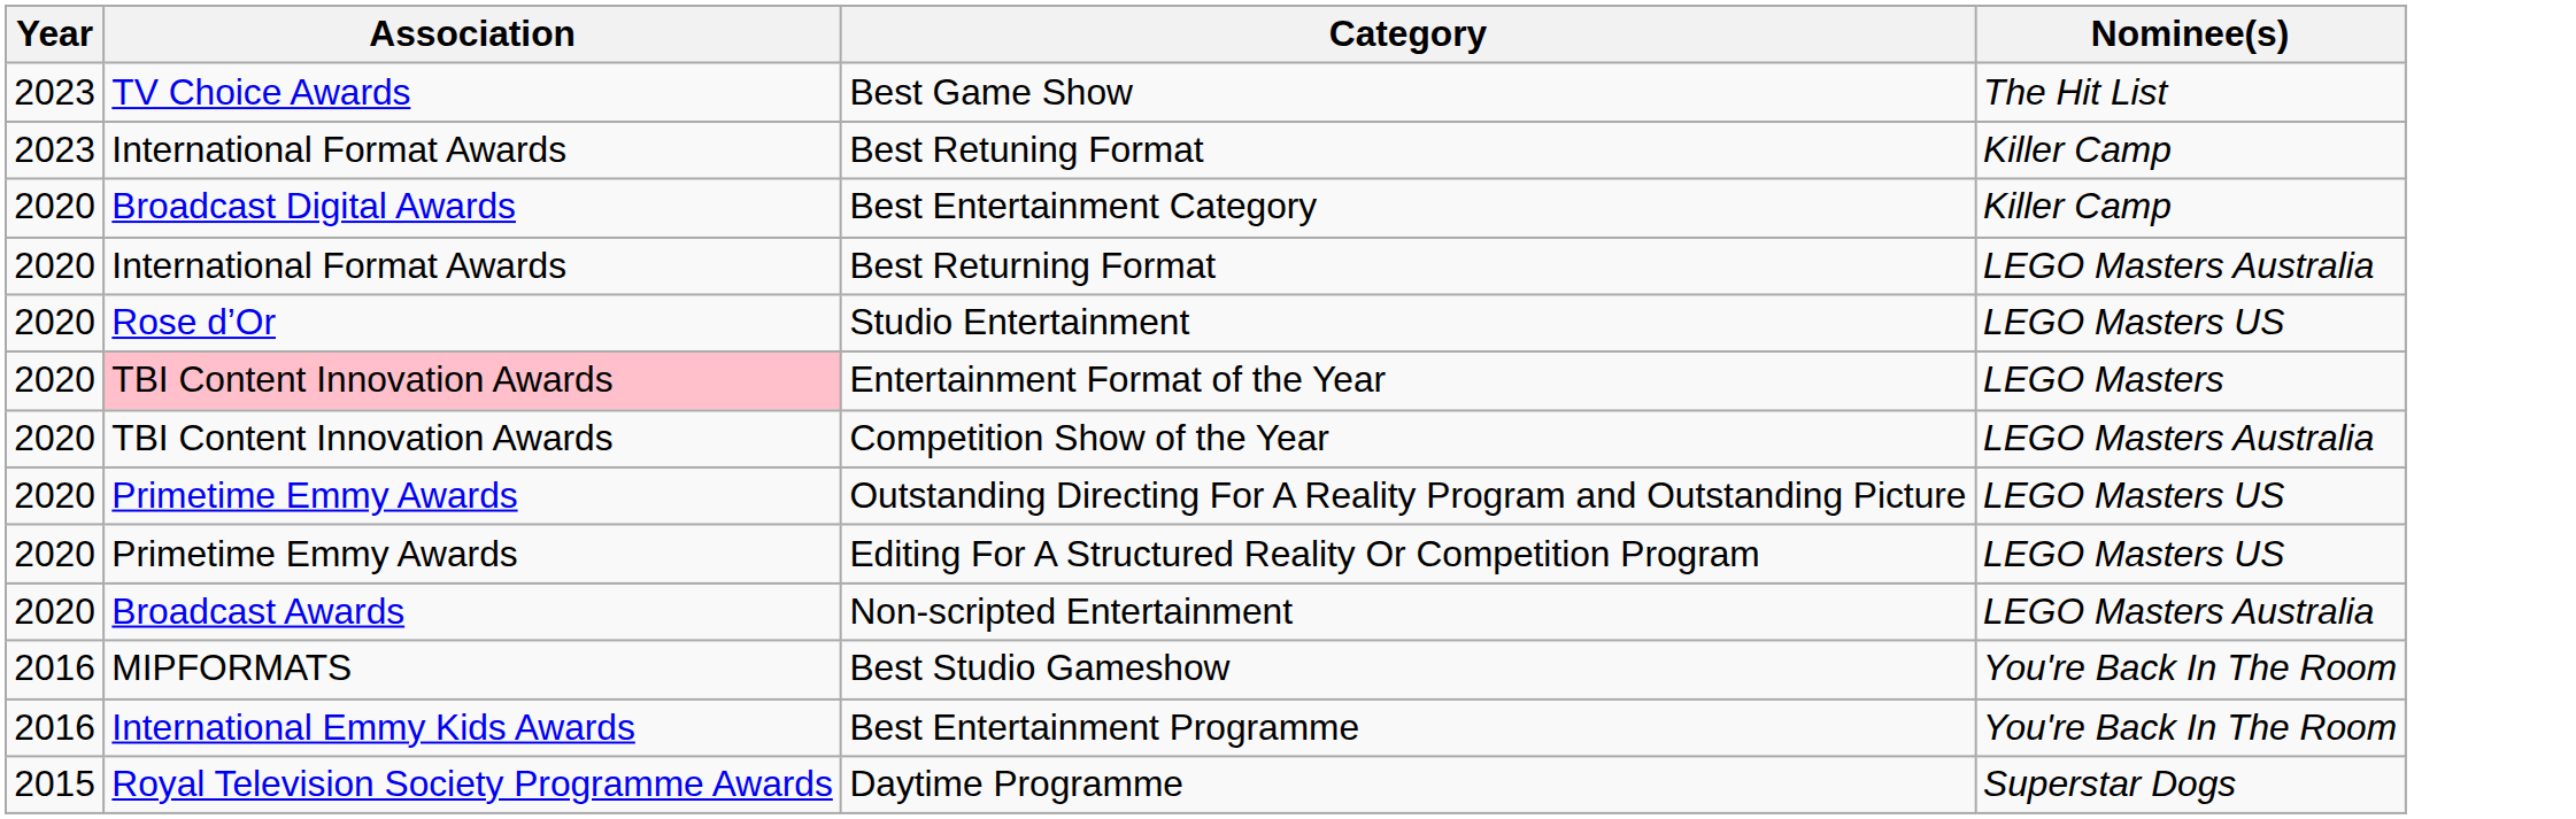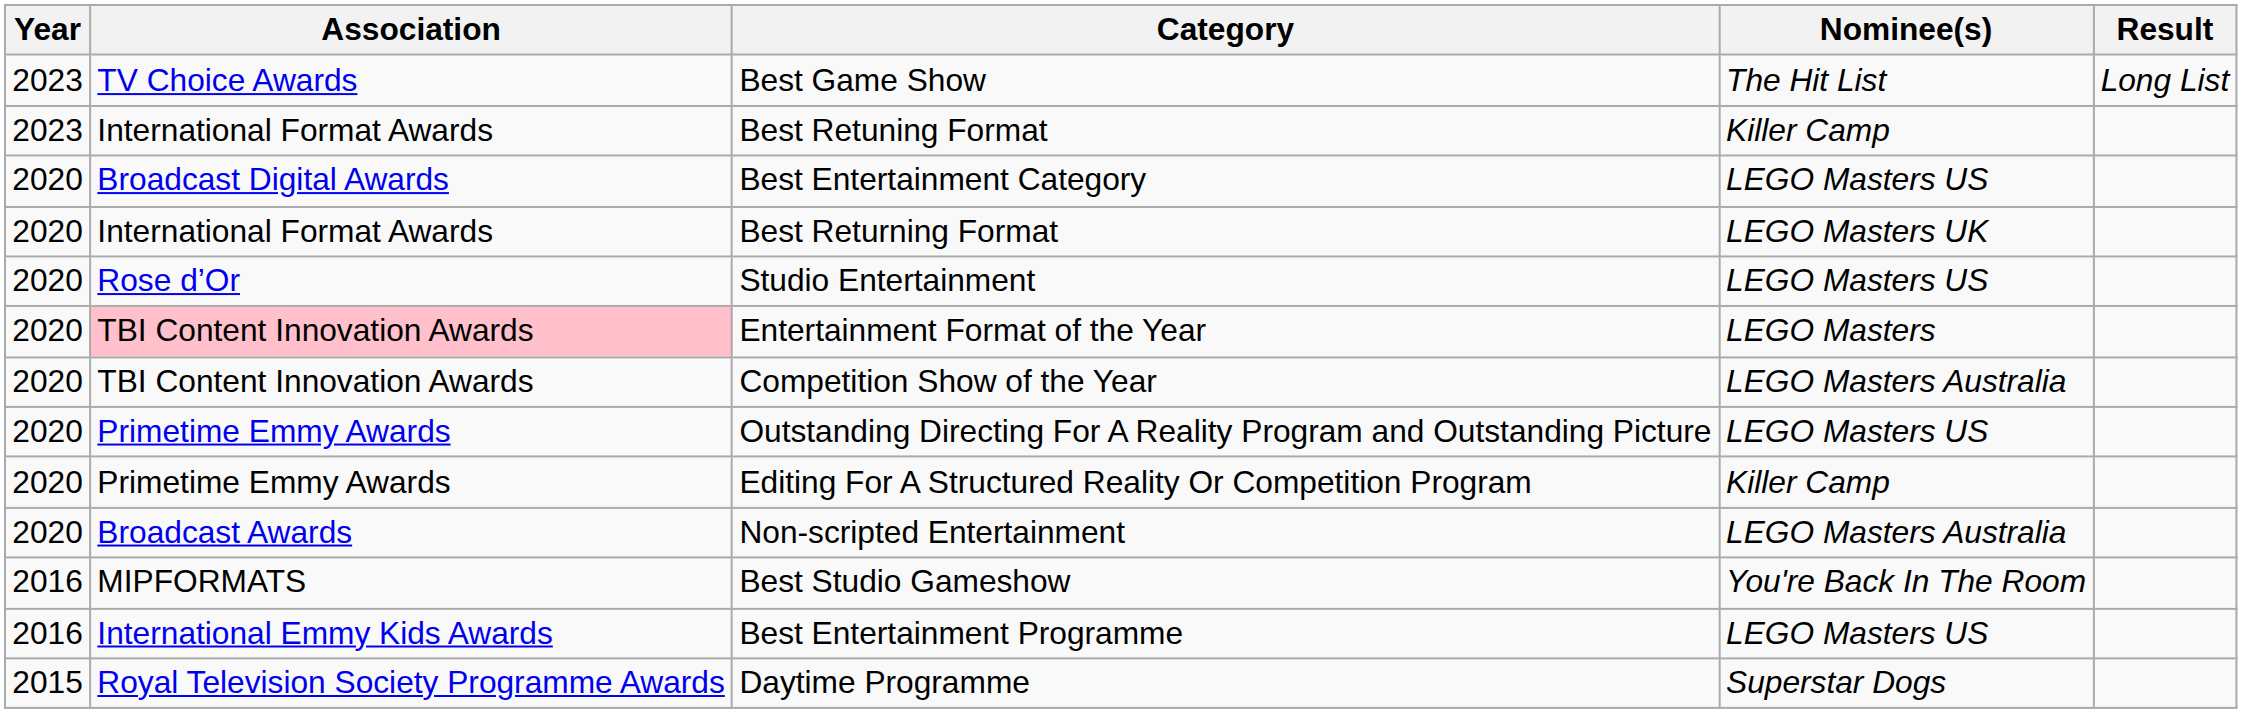+ column: Result | Long List
Best Entertainment Category | Nominee(s): Killer Camp -> LEGO Masters US
Best Returning Format | Nominee(s): LEGO Masters Australia -> LEGO Masters UK
Editing For A Structured Reality Or Competition Program | Nominee(s): LEGO Masters US -> Killer Camp
Best Entertainment Programme | Nominee(s): You're Back In The Room -> LEGO Masters US
